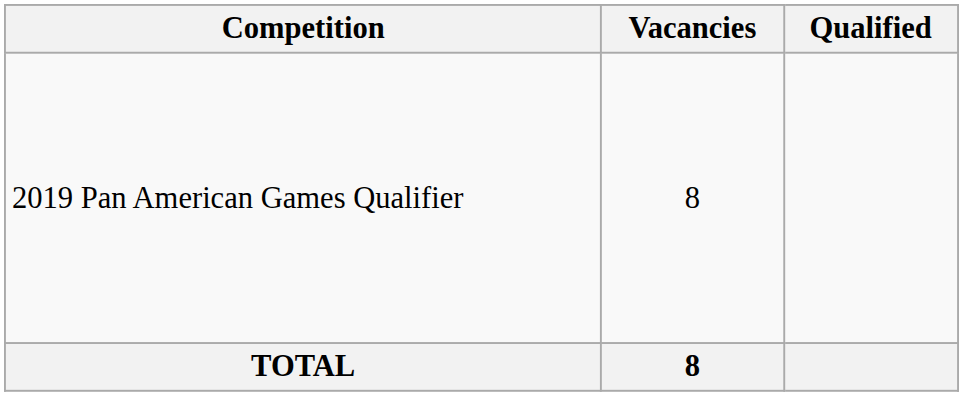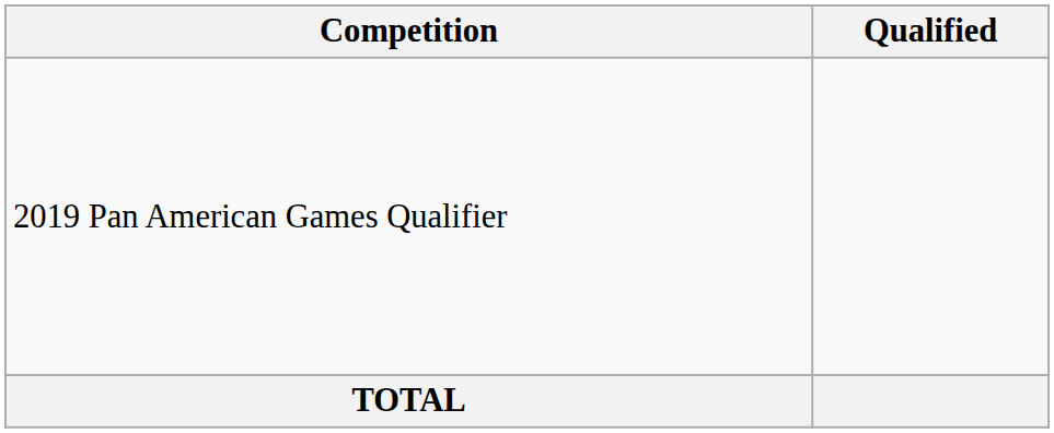- column: Vacancies | 8 | 8
